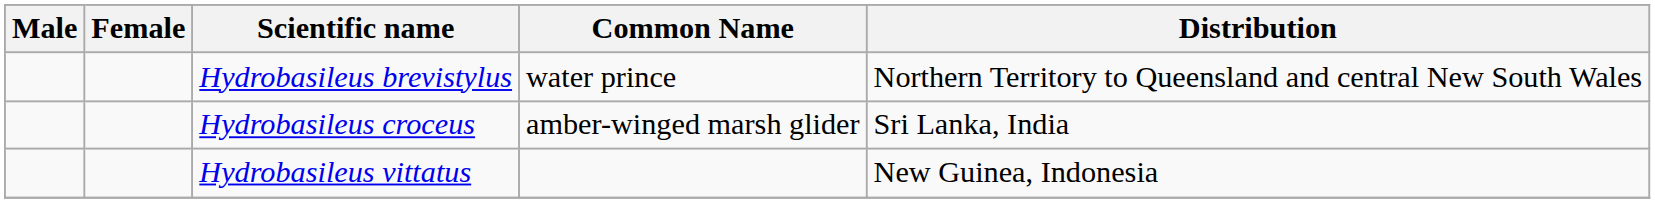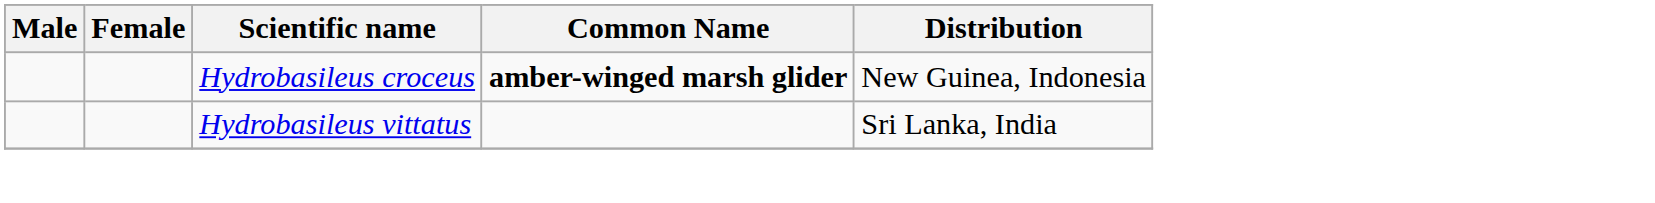- row: Hydrobasileus brevistylus | water prince | Northern Territory to Queensland and central New South Wales
Hydrobasileus croceus | Common Name: normal -> bold
Hydrobasileus croceus | Distribution: Sri Lanka, India -> New Guinea, Indonesia
Hydrobasileus vittatus | Distribution: New Guinea, Indonesia -> Sri Lanka, India
